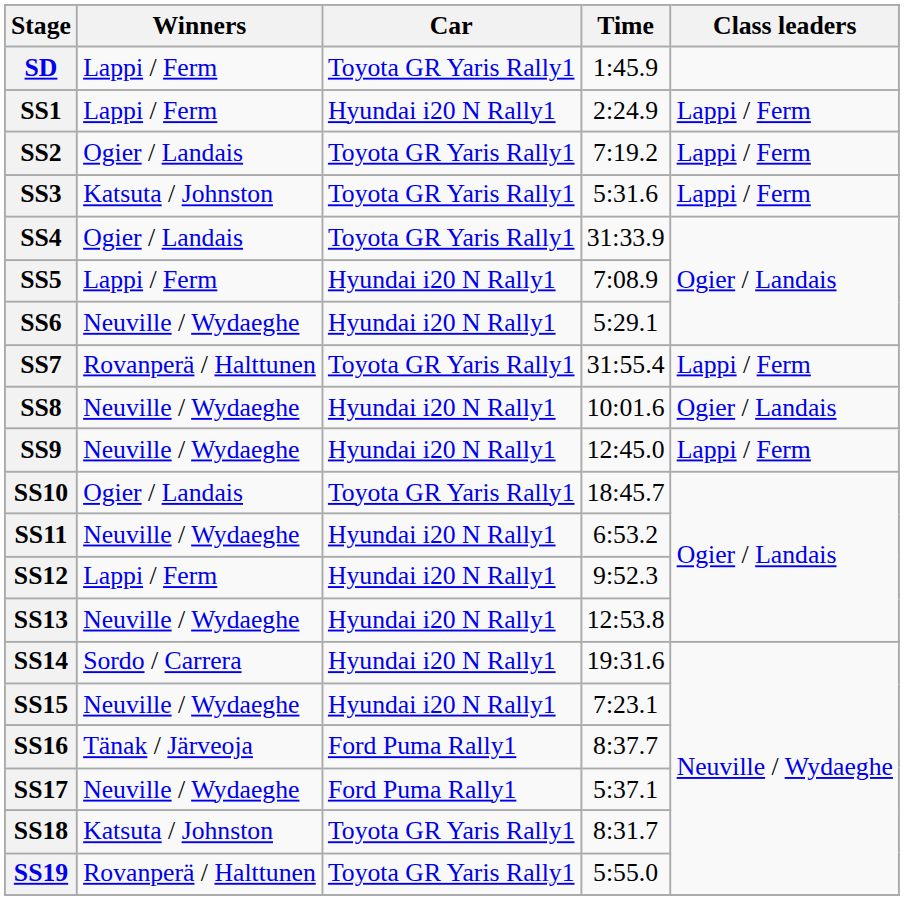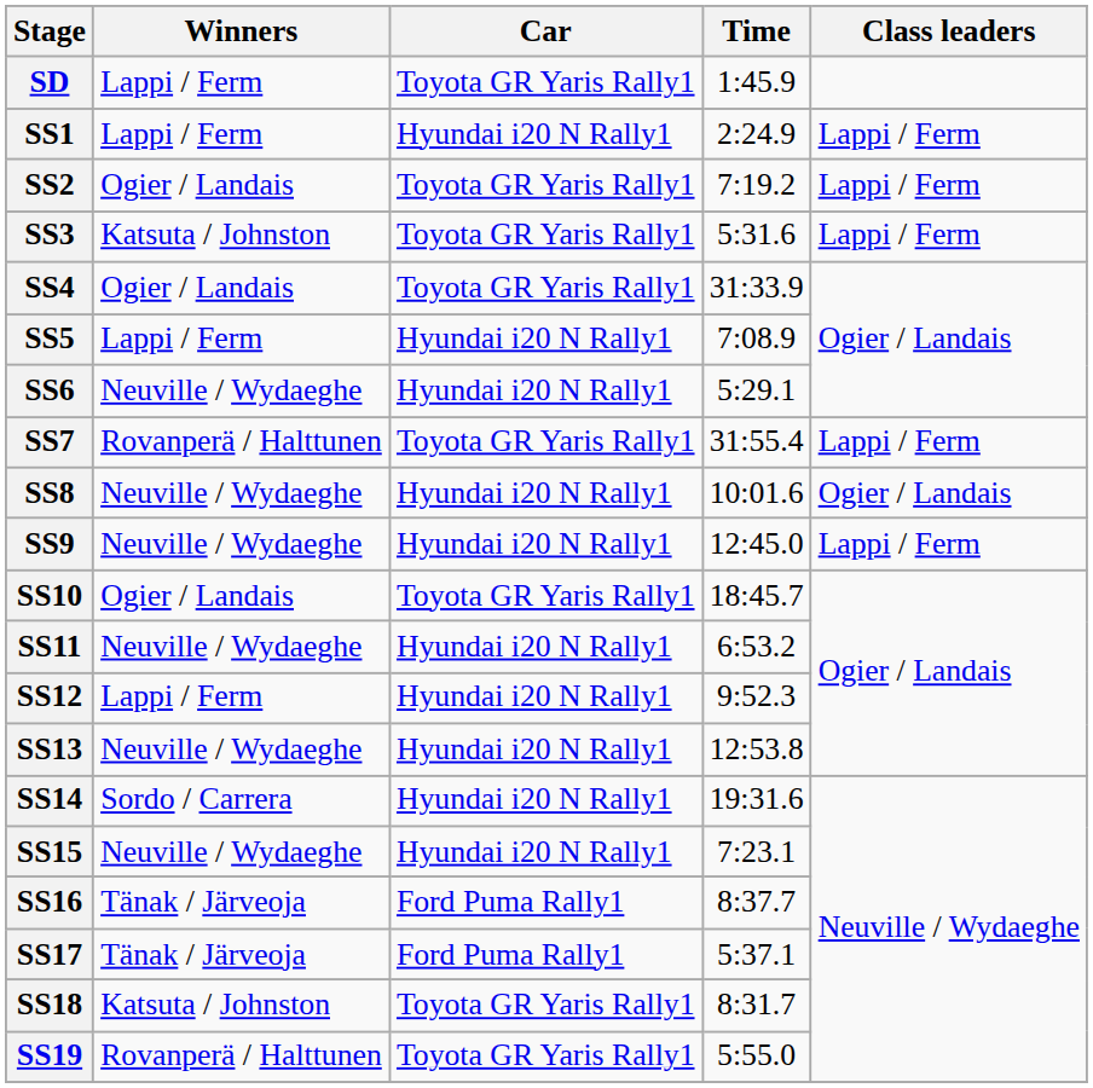SS17 | Winners: Neuville / Wydaeghe -> Tänak / Järveoja
